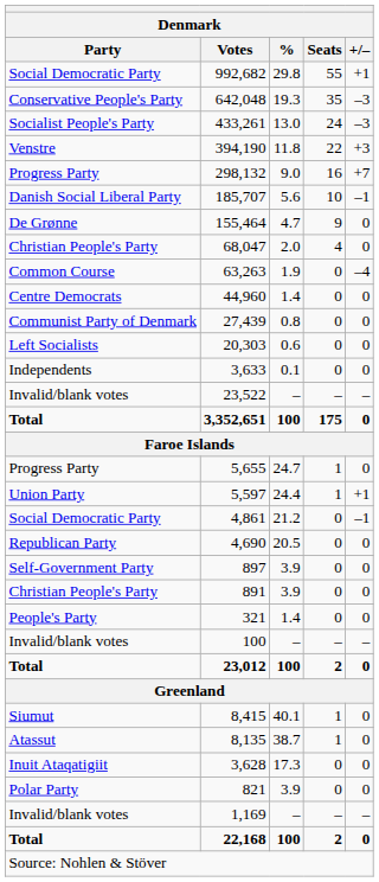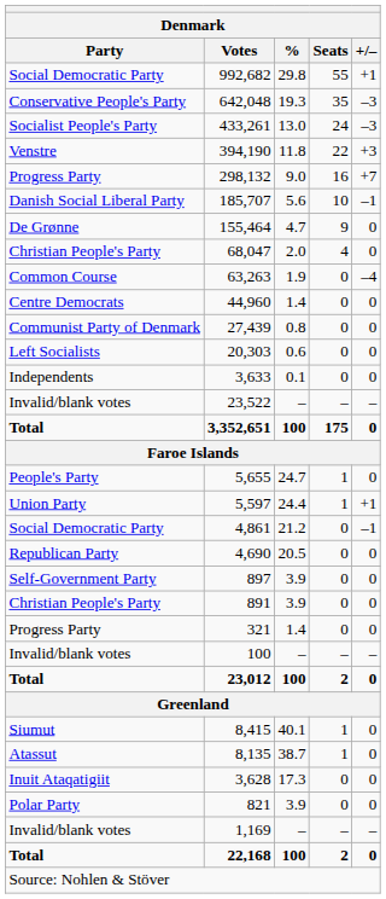5,655 | Denmark / Party: Progress Party -> People's Party
321 | Denmark / Party: People's Party -> Progress Party
